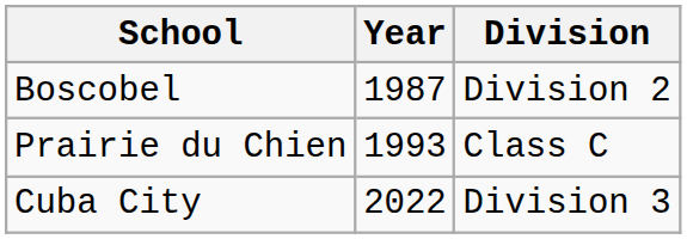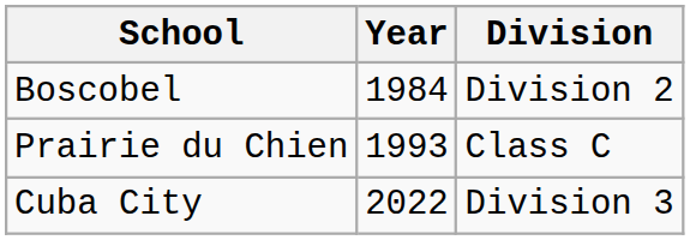Boscobel | Year: 1987 -> 1984
